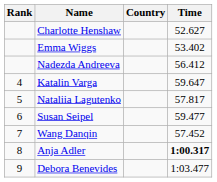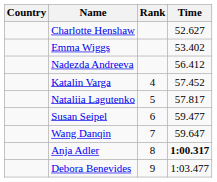columns swapped: Rank <-> Country
Katalin Varga | Time: 59.647 -> 57.452
Wang Danqin | Time: 57.452 -> 59.647
